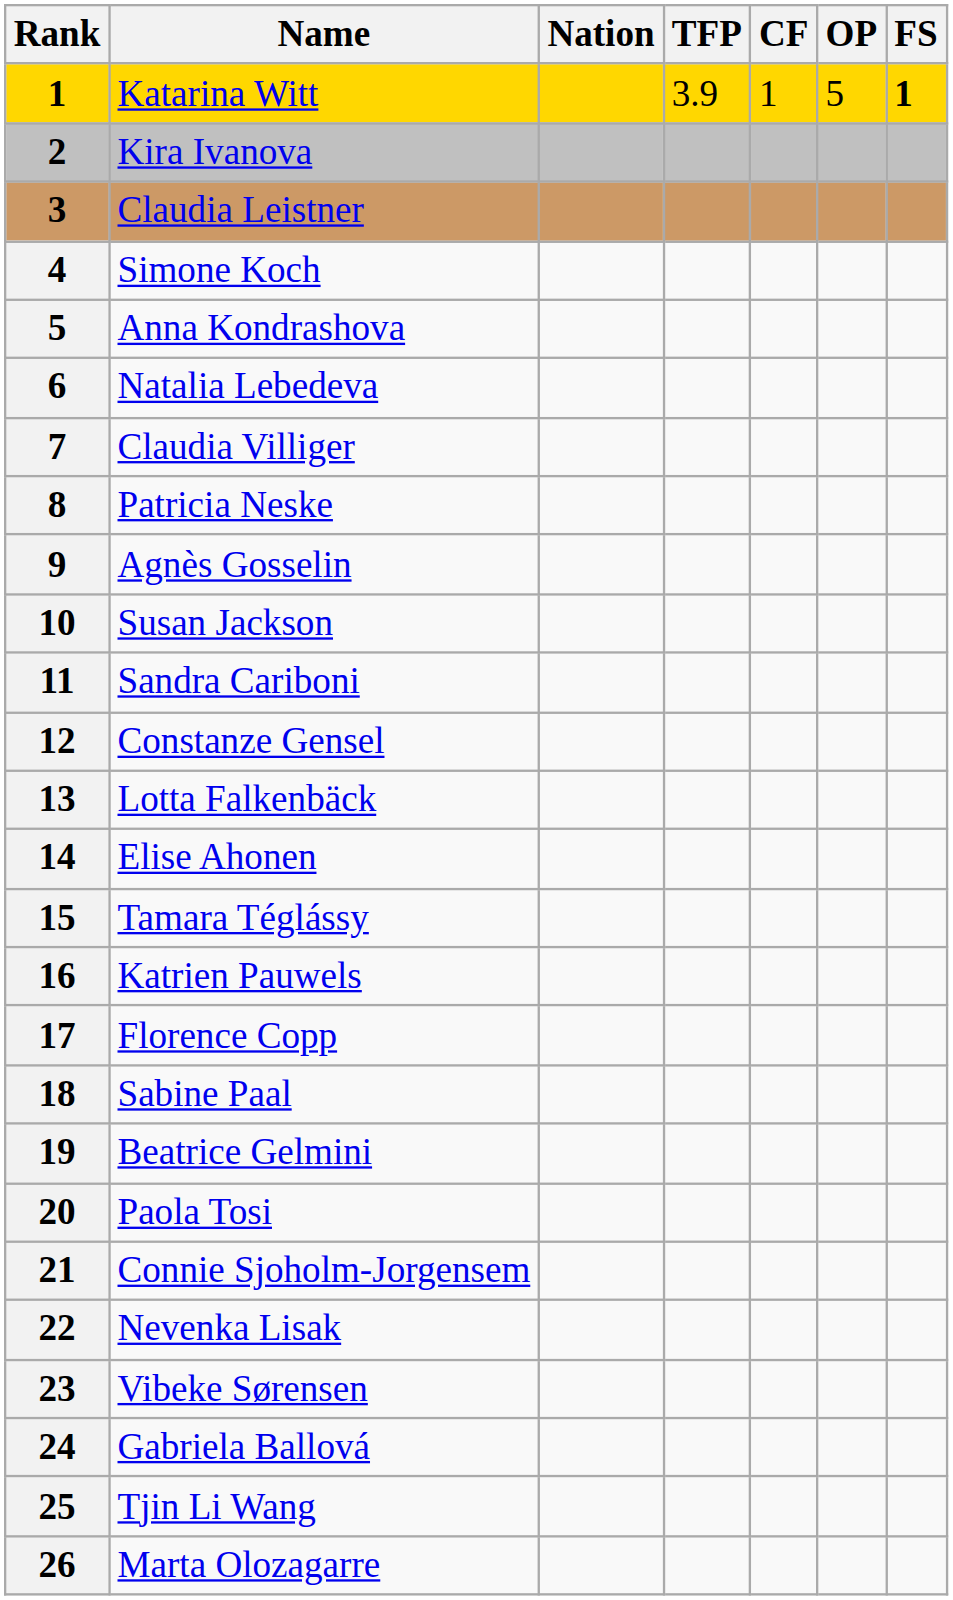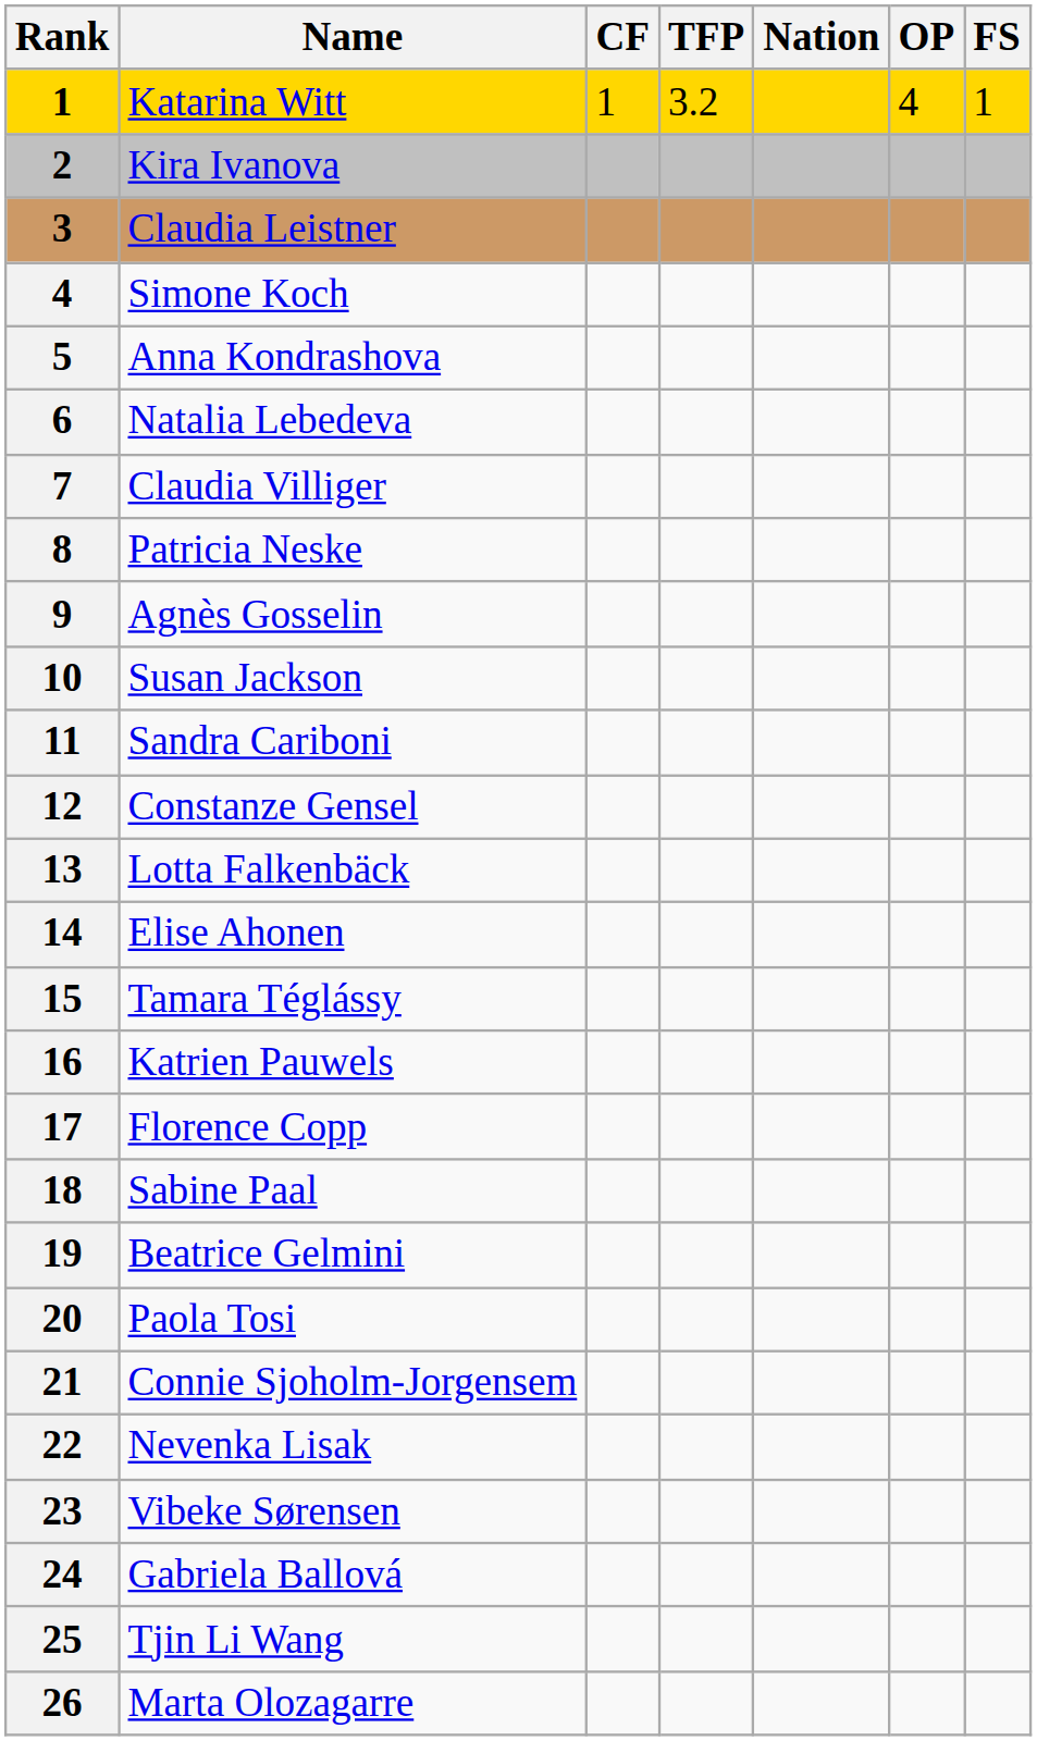columns swapped: Nation <-> CF
Katarina Witt | TFP: 3.9 -> 3.2
Katarina Witt | OP: 5 -> 4
Katarina Witt | FS: bold -> normal
